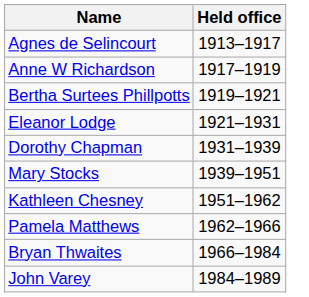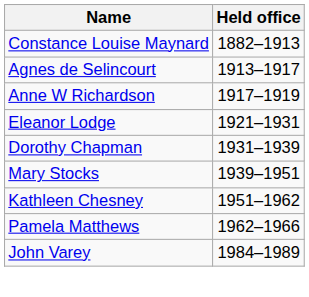+ row: Constance Louise Maynard | 1882–1913
- row: Bertha Surtees Phillpotts | 1919–1921
- row: Bryan Thwaites | 1966–1984
